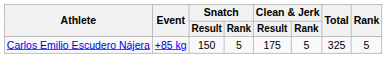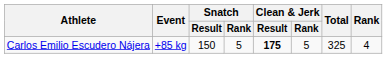Carlos Emilio Escudero Nájera | Clean & Jerk / Result: normal -> bold
Carlos Emilio Escudero Nájera | Rank: 5 -> 4
